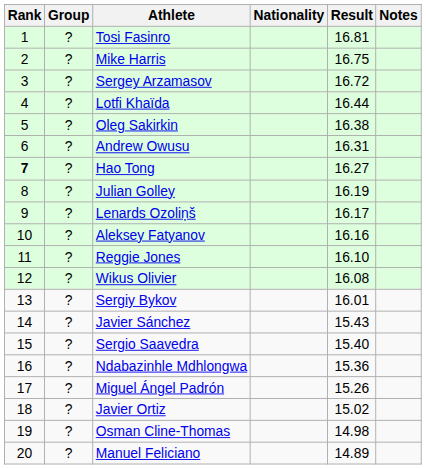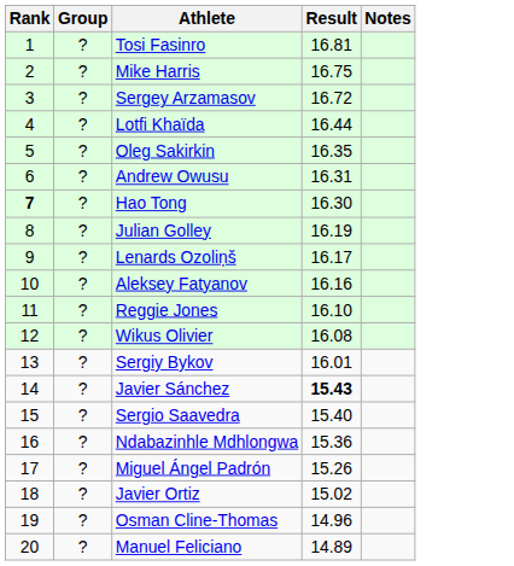- column: Nationality
Oleg Sakirkin | Result: 16.38 -> 16.35
Hao Tong | Result: 16.27 -> 16.30
Javier Sánchez | Result: normal -> bold
Osman Cline-Thomas | Result: 14.98 -> 14.96
